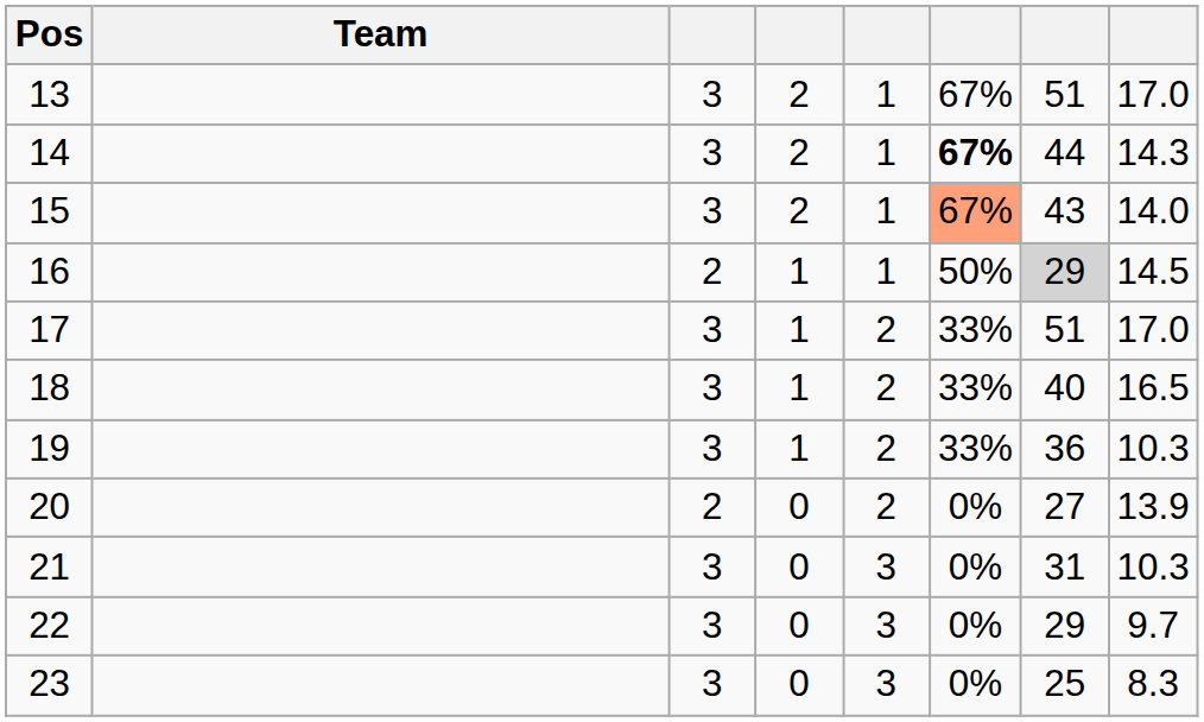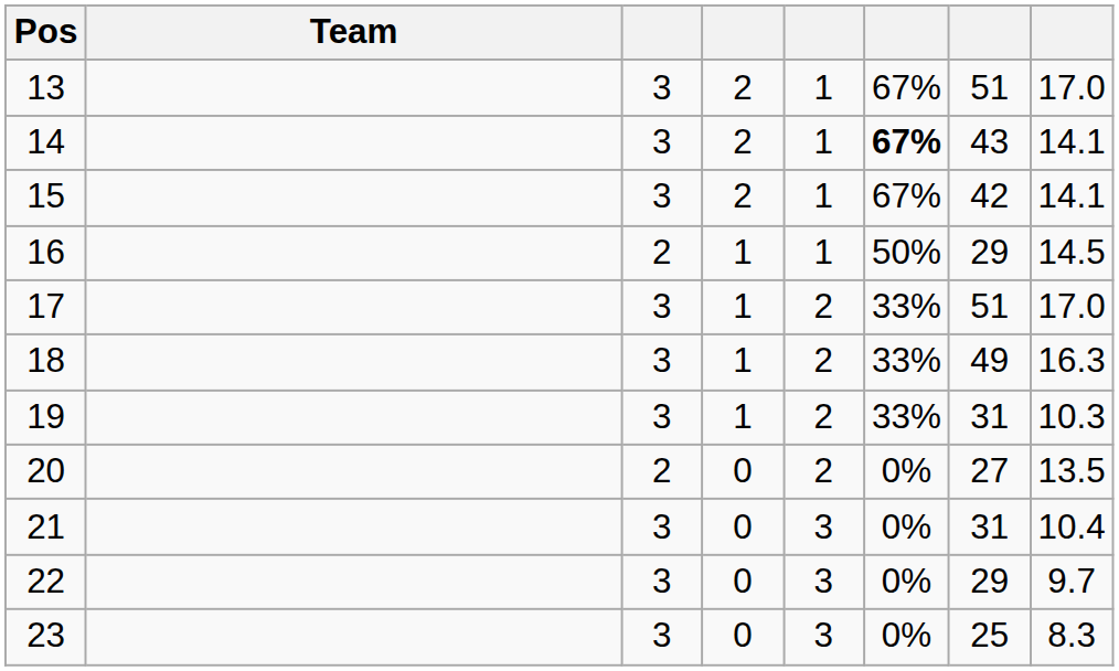14 | column 7: 44 -> 43
14 | column 8: 14.3 -> 14.1
15 | column 6: lightsalmon background -> no background
15 | column 7: 43 -> 42
15 | column 8: 14.0 -> 14.1
16 | column 7: lightgrey background -> no background
18 | column 7: 40 -> 49
18 | column 8: 16.5 -> 16.3
19 | column 7: 36 -> 31
20 | column 8: 13.9 -> 13.5
21 | column 8: 10.3 -> 10.4
